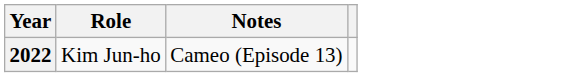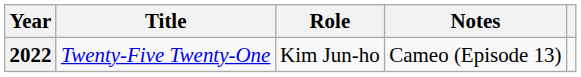+ column: Title | Twenty-Five Twenty-One
